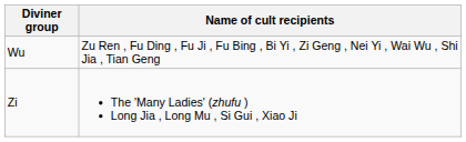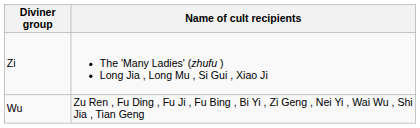rows swapped: Wu <-> Zi
